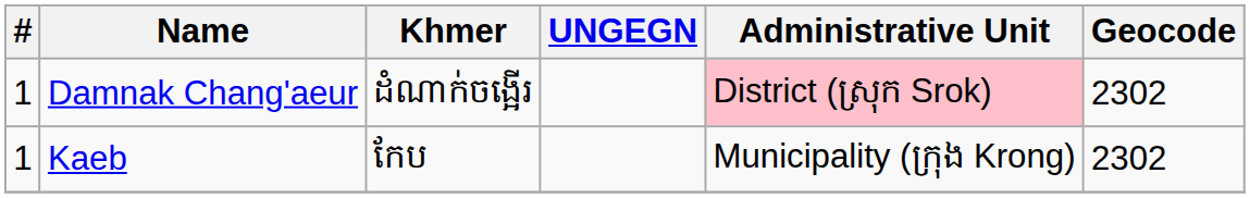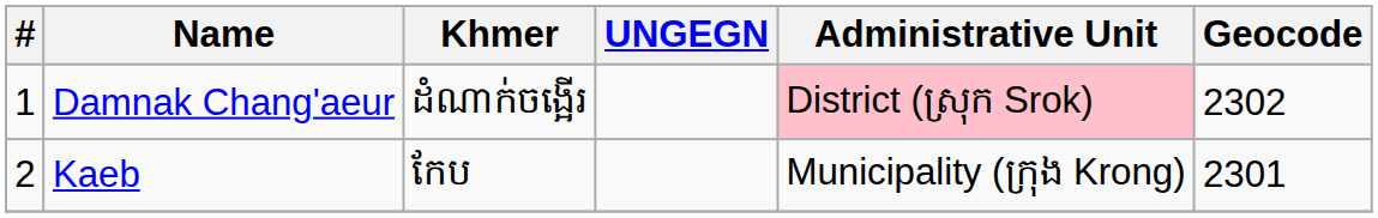Kaeb | #: 1 -> 2
Kaeb | Geocode: 2302 -> 2301
